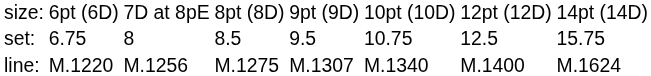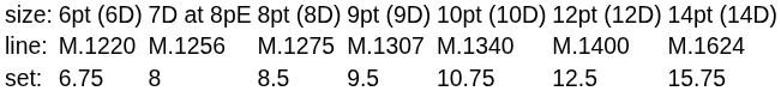rows swapped: set: <-> line:
